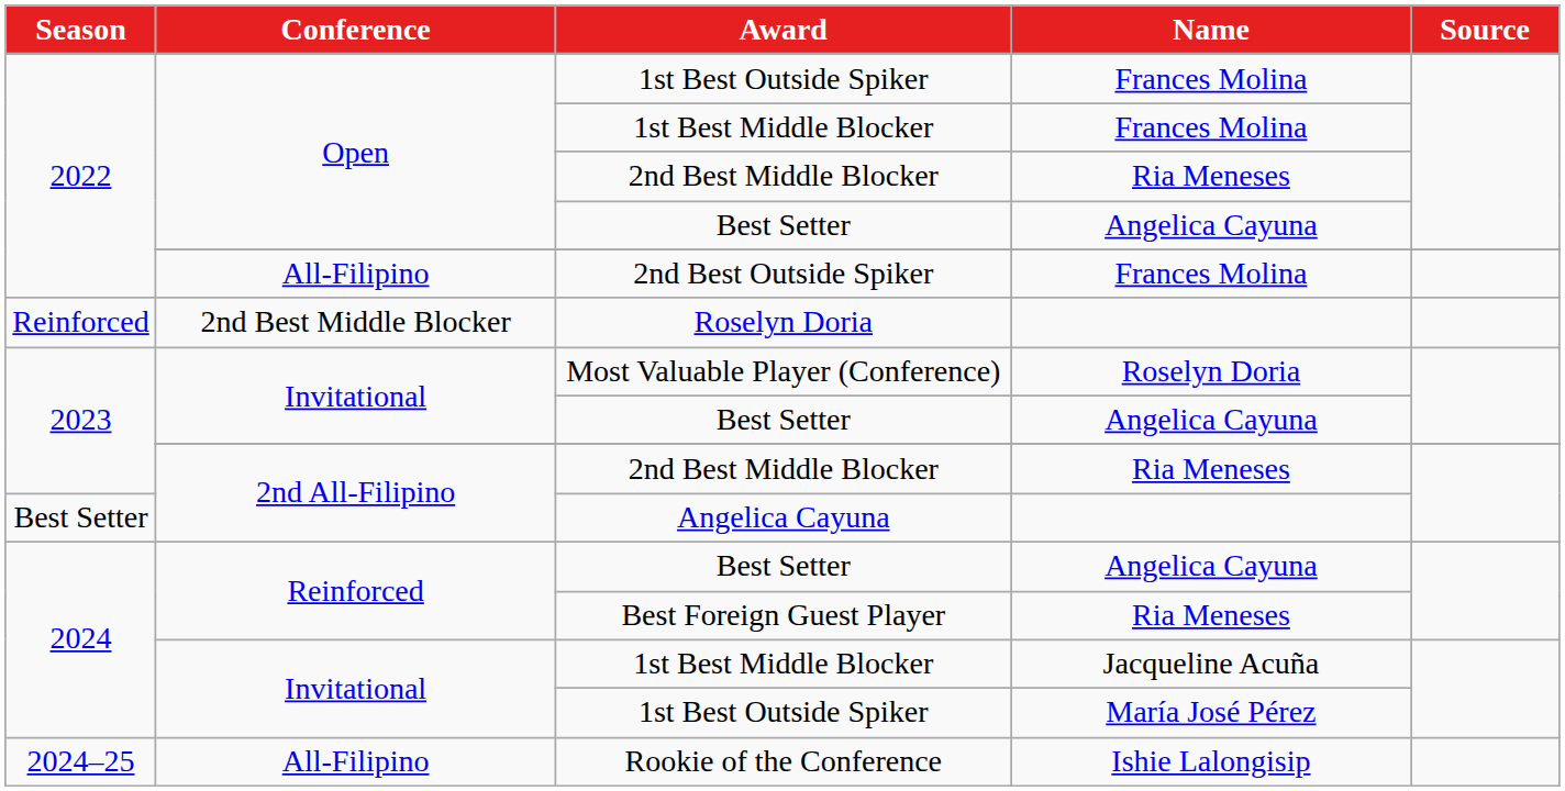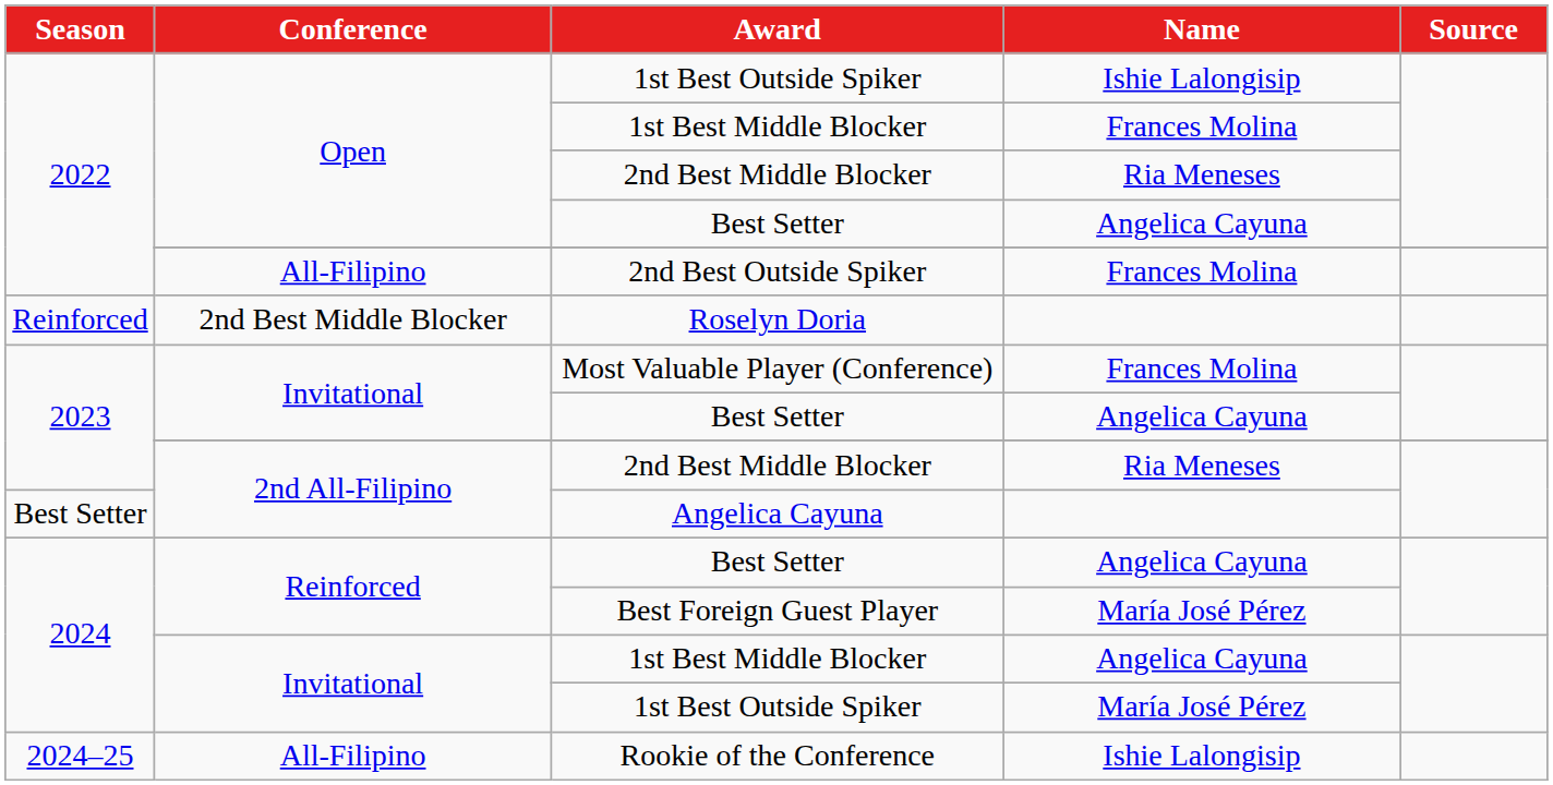2022 / 1st Best Outside Spiker | Name: Frances Molina -> Ishie Lalongisip
Most Valuable Player (Conference) | Name: Roselyn Doria -> Frances Molina
Best Foreign Guest Player | Name: Ria Meneses -> María José Pérez
2024 / 1st Best Middle Blocker | Name: Jacqueline Acuña -> Angelica Cayuna
